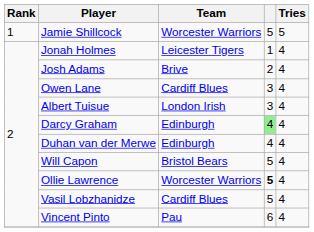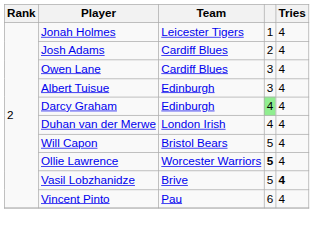- row: 1 | Jamie Shillcock | Worcester Warriors | 5 | 5
Josh Adams | Team: Brive -> Cardiff Blues
Albert Tuisue | Team: London Irish -> Edinburgh
Duhan van der Merwe | Team: Edinburgh -> London Irish
Vasil Lobzhanidze | Team: Cardiff Blues -> Brive
Vasil Lobzhanidze | Tries: normal -> bold
